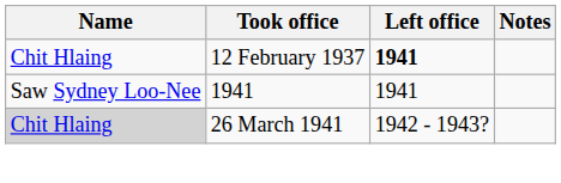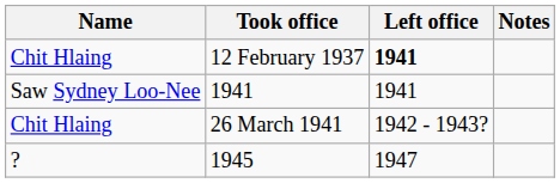26 March 1941 | Name: lightgrey background -> no background
+ row: ? | 1945 | 1947
